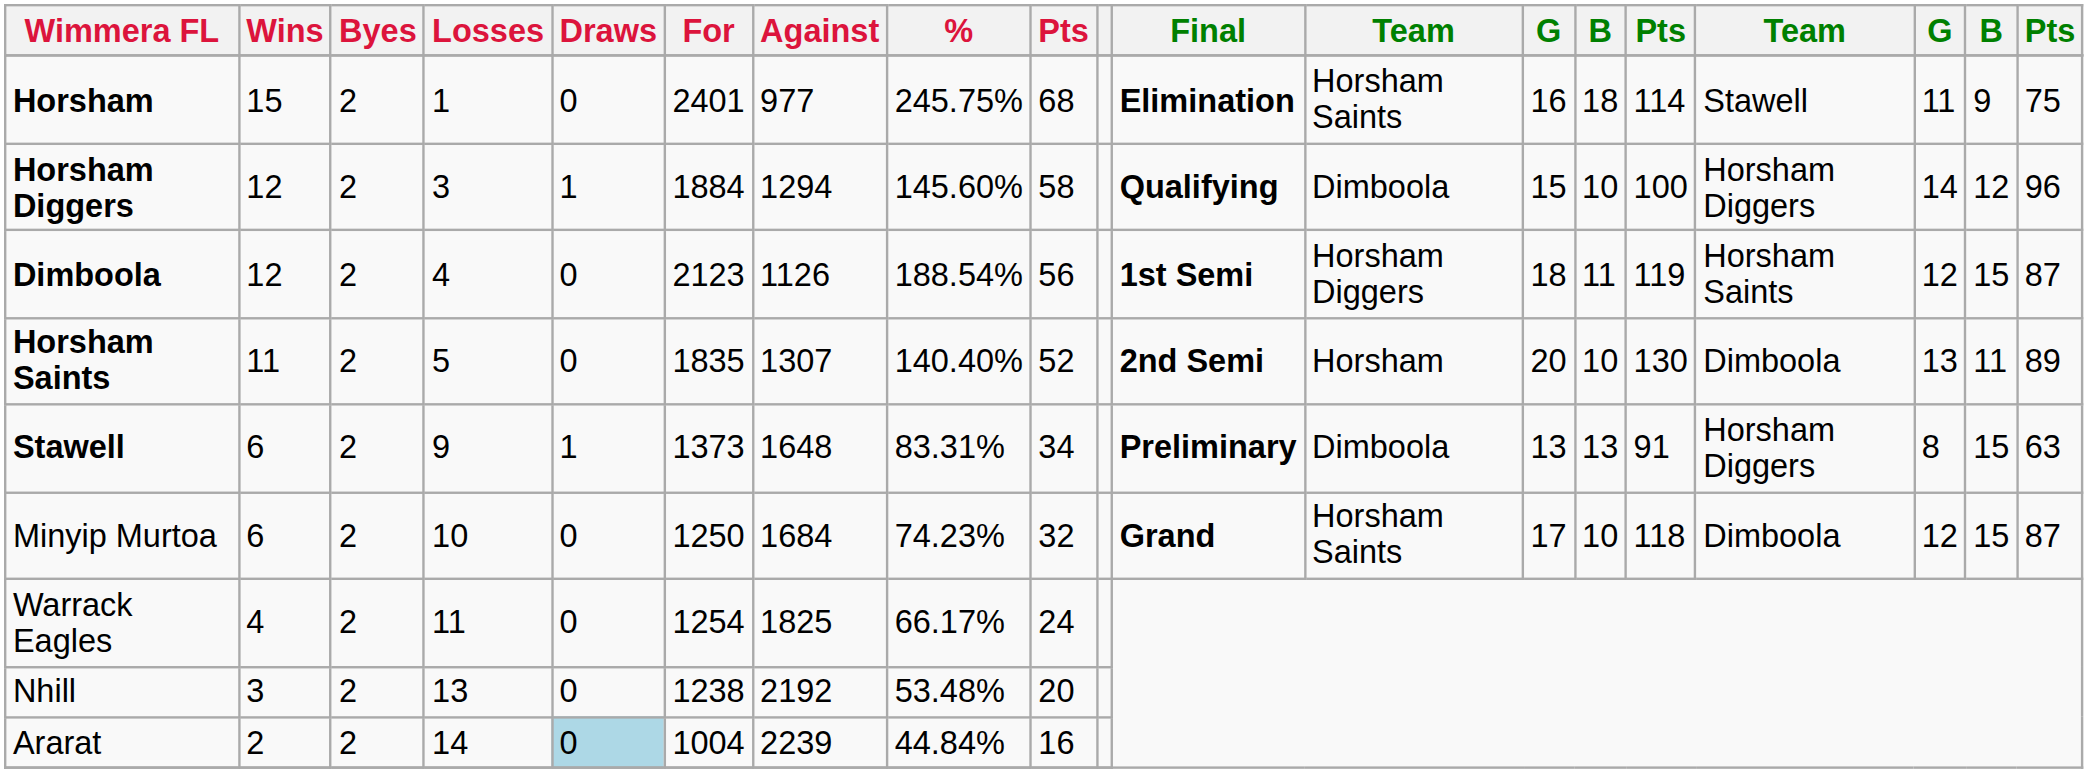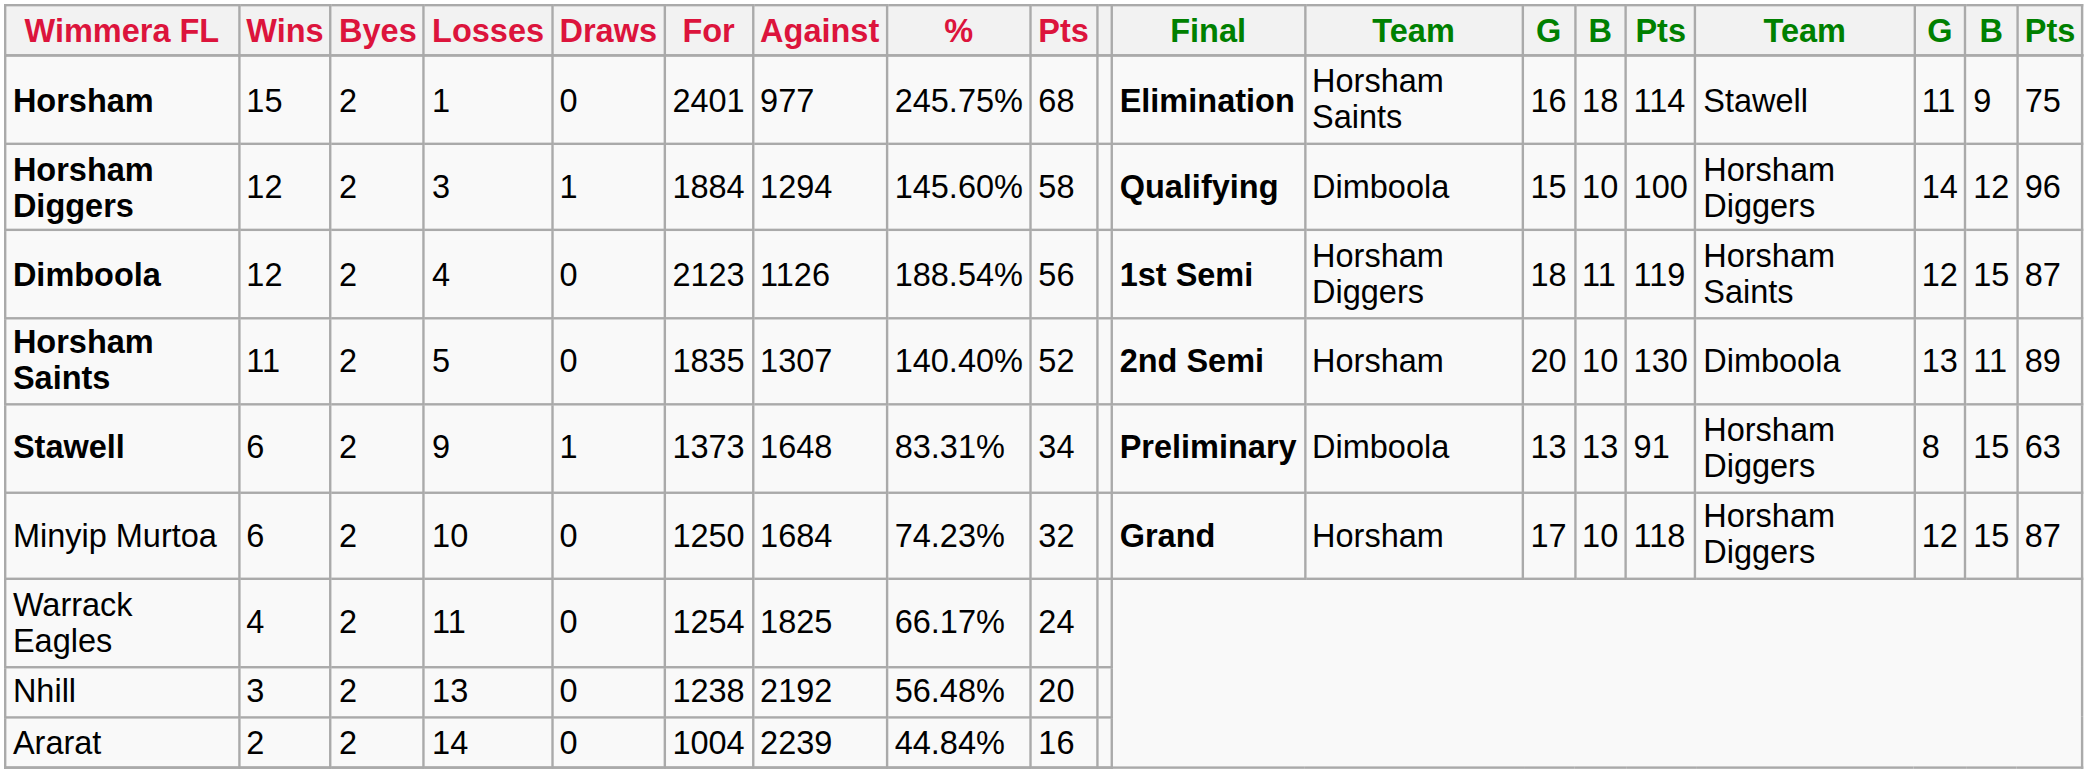Minyip Murtoa | column 12: Horsham Saints -> Horsham
Minyip Murtoa | column 16: Dimboola -> Horsham Diggers
Nhill | %: 53.48% -> 56.48%
Ararat | Draws: lightblue background -> no background
